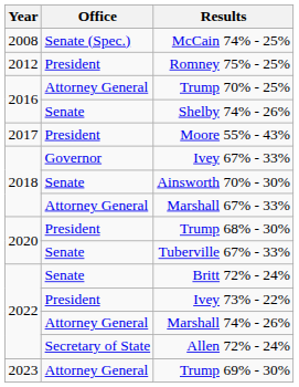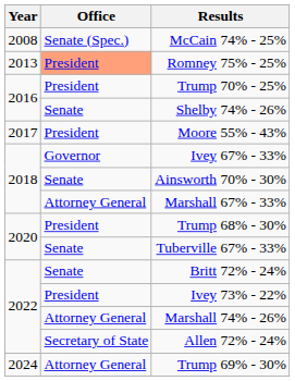Romney 75% - 25% | Year: 2012 -> 2013
Romney 75% - 25% | Office: no background -> lightsalmon background
Trump 70% - 25% | Office: Attorney General -> President
Trump 69% - 30% | Year: 2023 -> 2024
